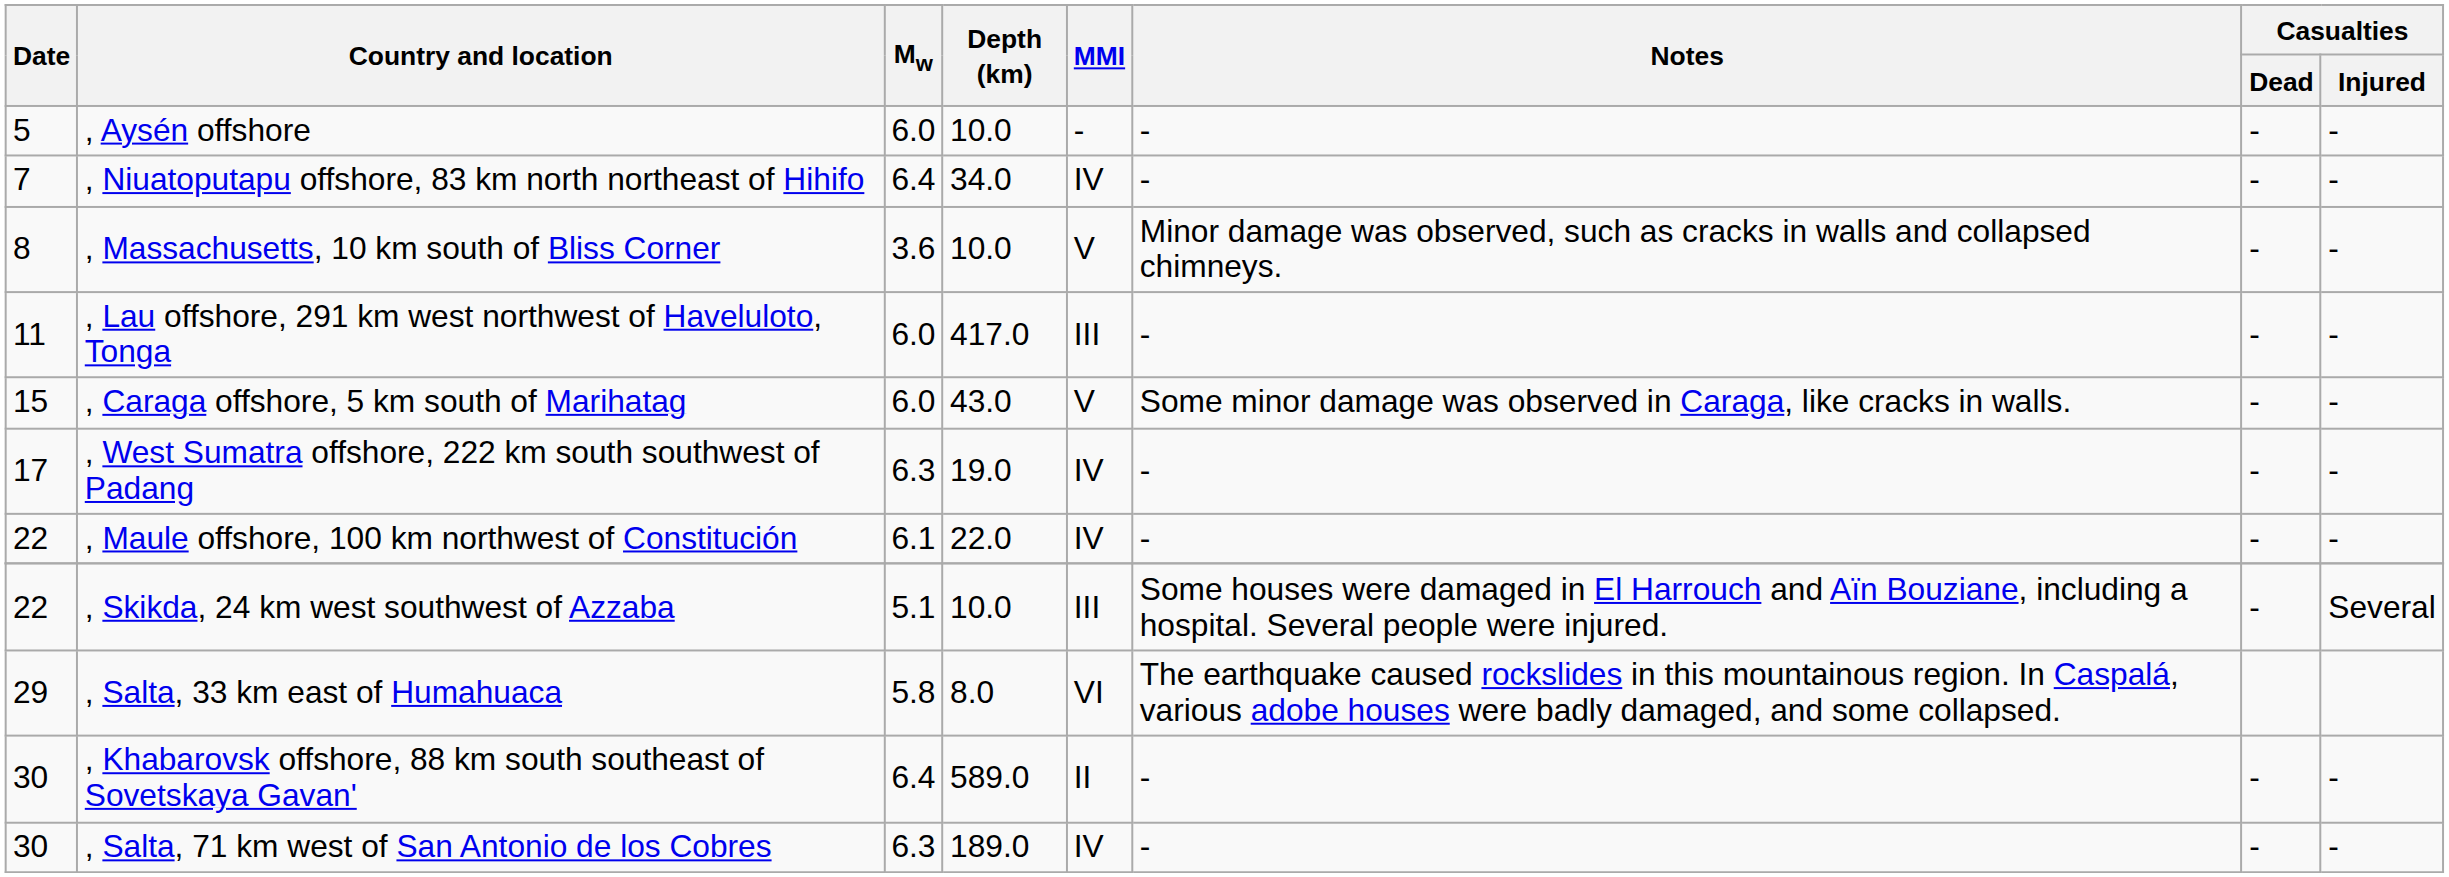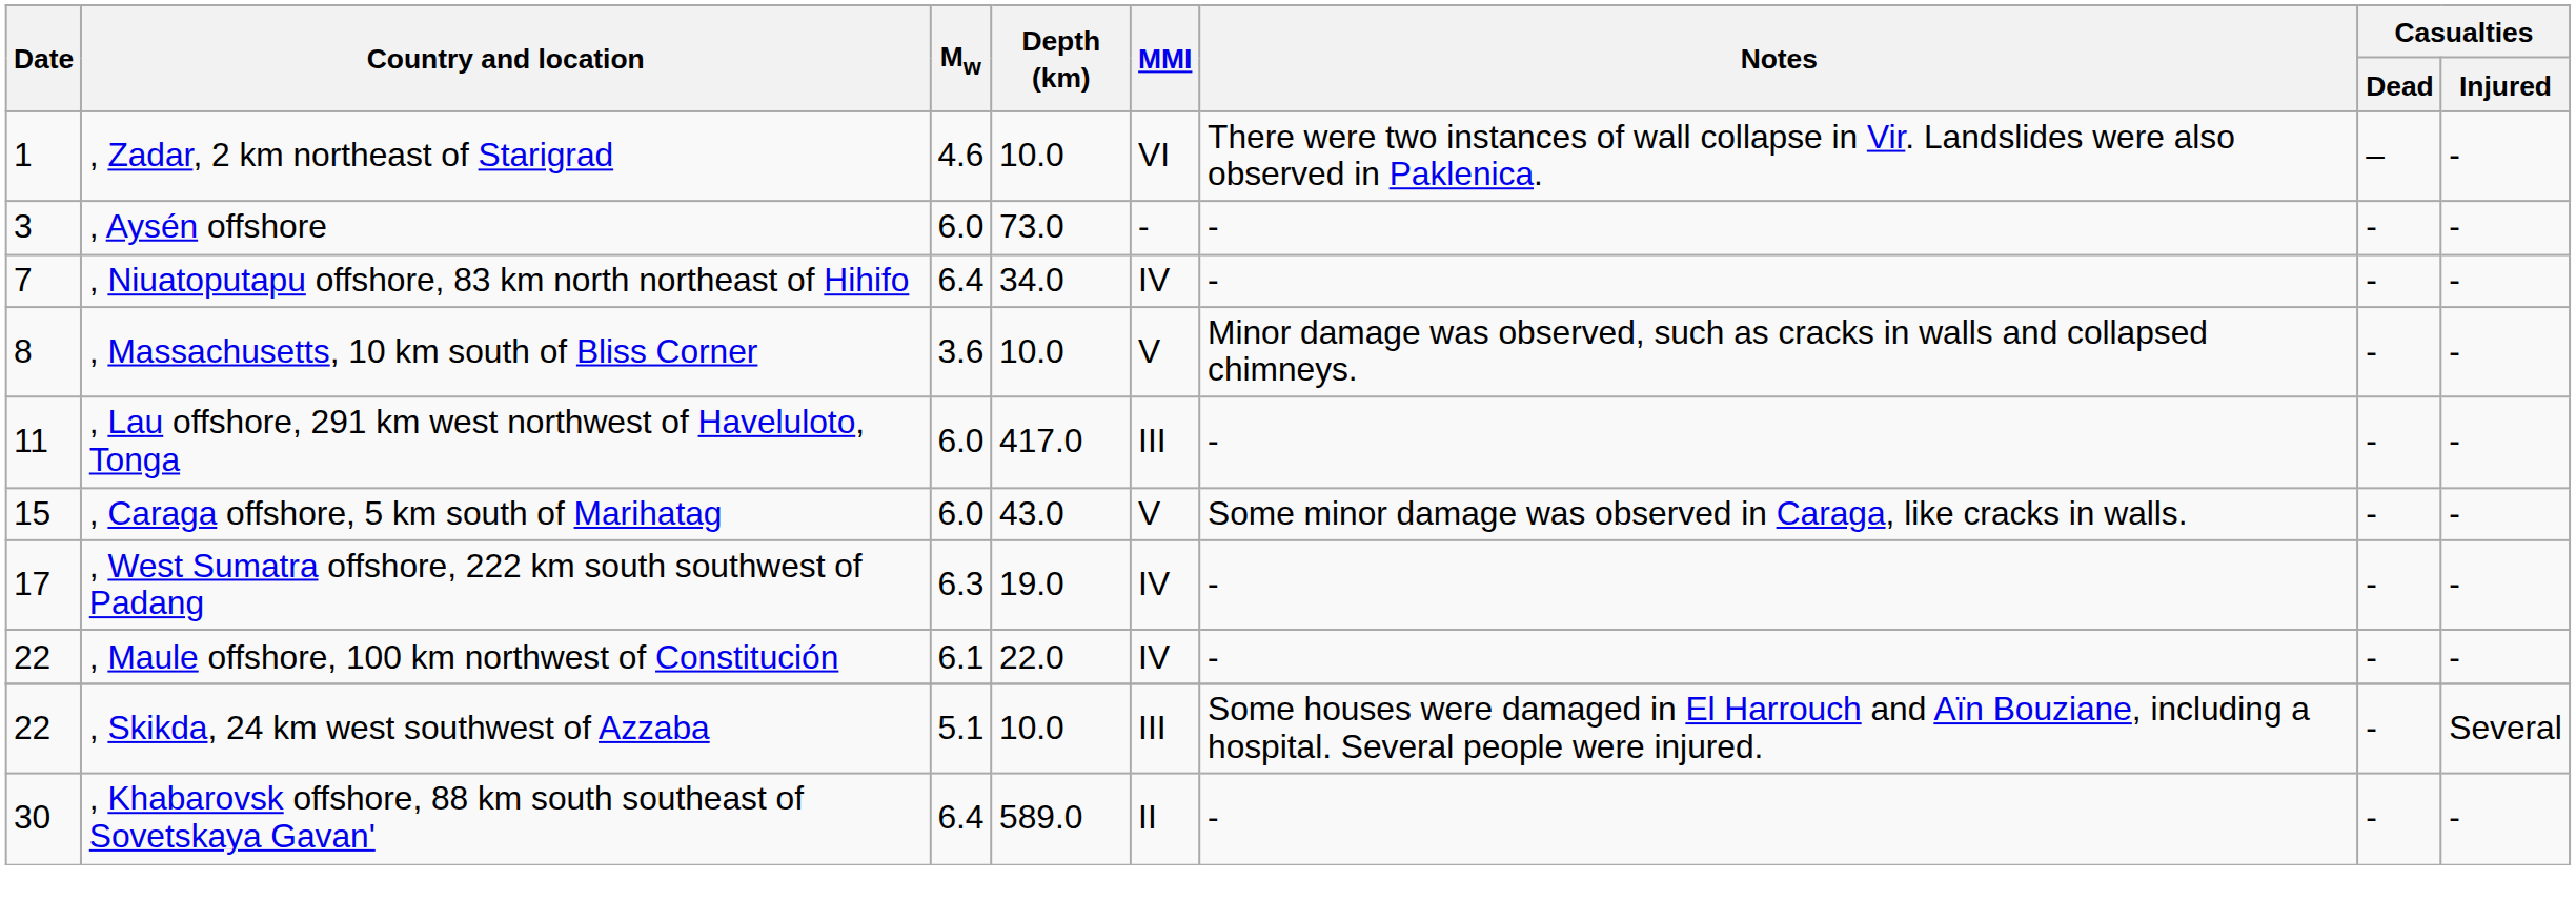+ row: 1 | , Zadar, 2 km northeast of Starigrad | 4.6 | 10.0 | VI | There were two instances of wall collapse in Vir. Landslides were also observed in Paklenica. | – | -
, Aysén offshore | Date: 5 -> 3
, Aysén offshore | Depth (km): 10.0 -> 73.0
- row: 29 | , Salta, 33 km east of Humahuaca | 5.8 | 8.0 | VI | The earthquake caused rockslides in this mountainous region. In Caspalá, various adobe houses were badly damaged, and some collapsed.
- row: 30 | , Salta, 71 km west of San Antonio de los Cobres | 6.3 | 189.0 | IV | - | - | -
